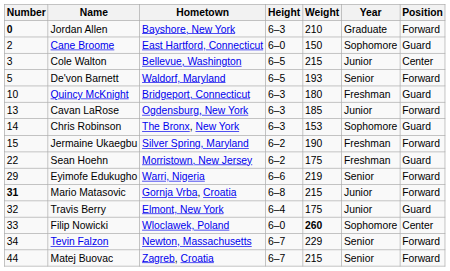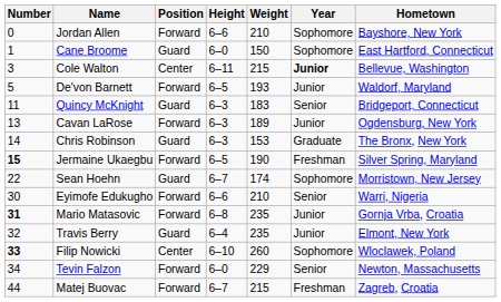columns swapped: Position <-> Hometown
Jordan Allen | Number: bold -> normal
Jordan Allen | Height: 6–3 -> 6–6
Jordan Allen | Year: Graduate -> Sophomore
Cane Broome | Number: 2 -> 1
Cole Walton | Height: 6–5 -> 6–11
Cole Walton | Year: normal -> bold
De'von Barnett | Year: Senior -> Junior
Quincy McKnight | Number: 10 -> 11
Quincy McKnight | Weight: 180 -> 183
Quincy McKnight | Year: Freshman -> Senior
Cavan LaRose | Weight: 185 -> 189
Chris Robinson | Year: Sophomore -> Graduate
Jermaine Ukaegbu | Number: normal -> bold
Jermaine Ukaegbu | Height: 6–2 -> 6–5
Sean Hoehn | Height: 6–2 -> 6–7
Sean Hoehn | Weight: 175 -> 174
Sean Hoehn | Year: Freshman -> Sophomore
Eyimofe Edukugho | Number: 29 -> 30
Eyimofe Edukugho | Weight: 219 -> 210
Mario Matasovic | Weight: 215 -> 235
Travis Berry | Weight: 175 -> 235
Filip Nowicki | Number: normal -> bold
Filip Nowicki | Height: 6–0 -> 6–10
Filip Nowicki | Weight: bold -> normal
Tevin Falzon | Height: 6–7 -> 6–0
Matej Buovac | Year: Senior -> Freshman
